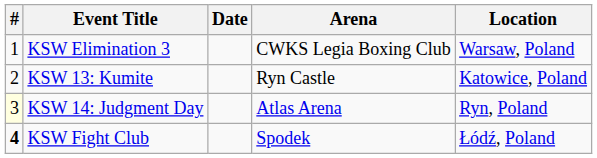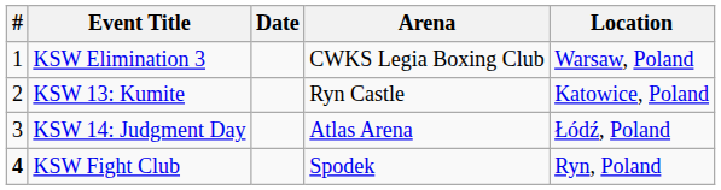KSW 14: Judgment Day | #: lightyellow background -> no background
KSW 14: Judgment Day | Location: Ryn, Poland -> Łódź, Poland
KSW Fight Club | Location: Łódź, Poland -> Ryn, Poland
